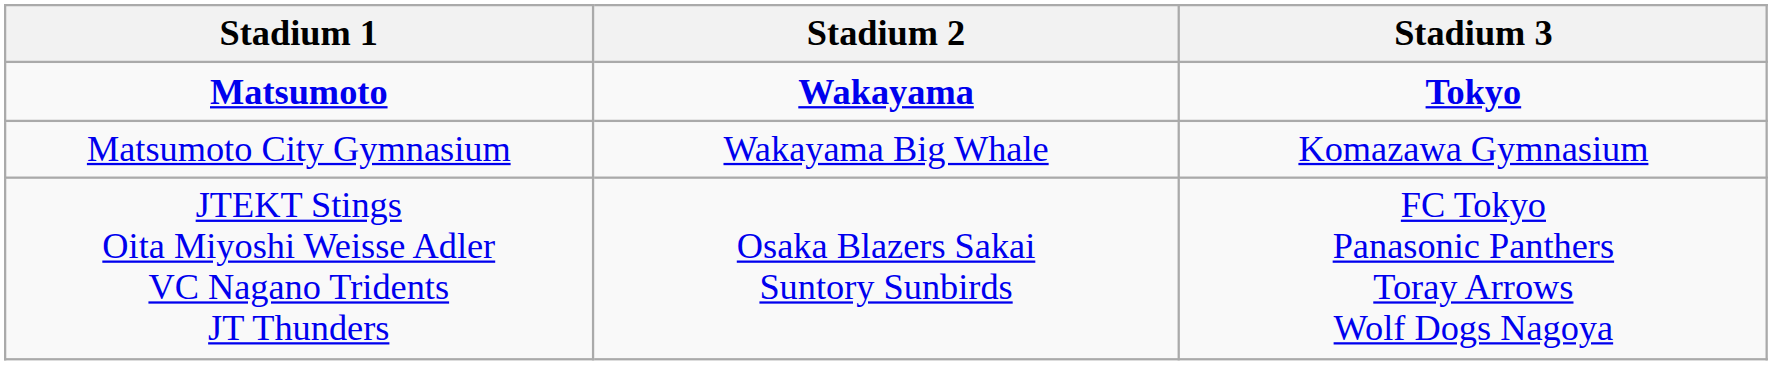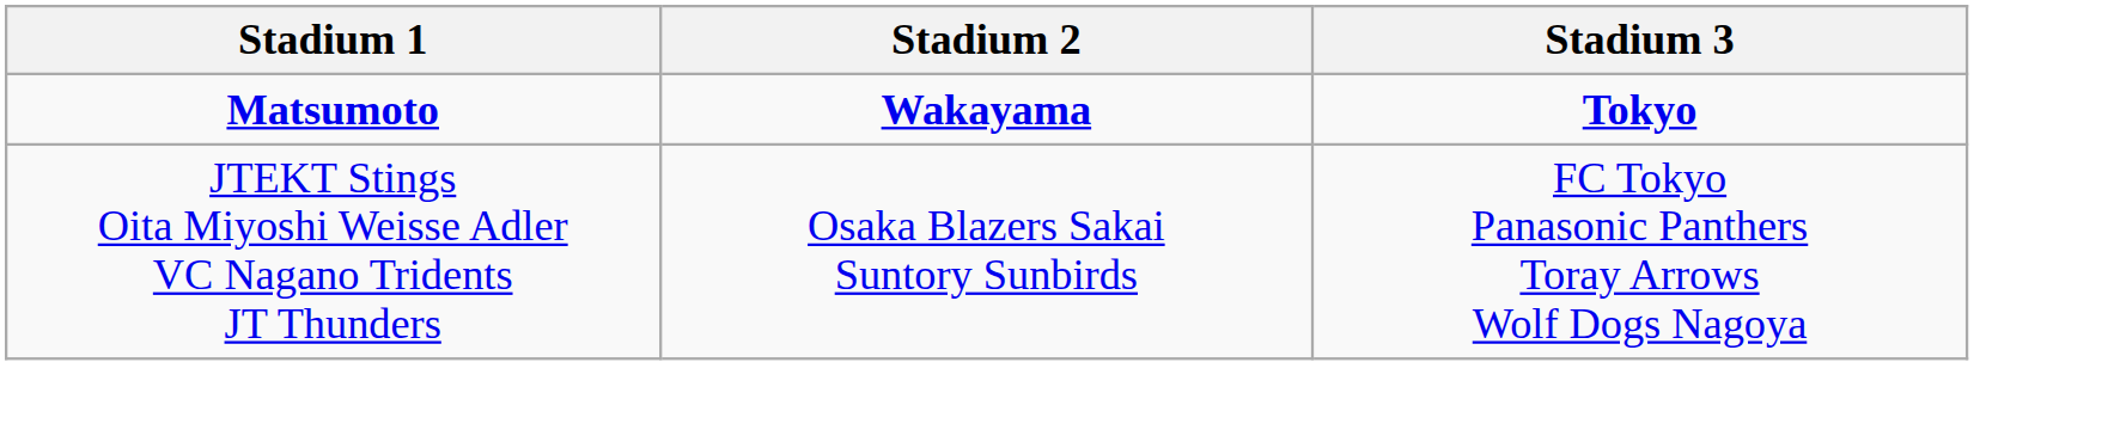- row: Matsumoto City Gymnasium | Wakayama Big Whale | Komazawa Gymnasium
